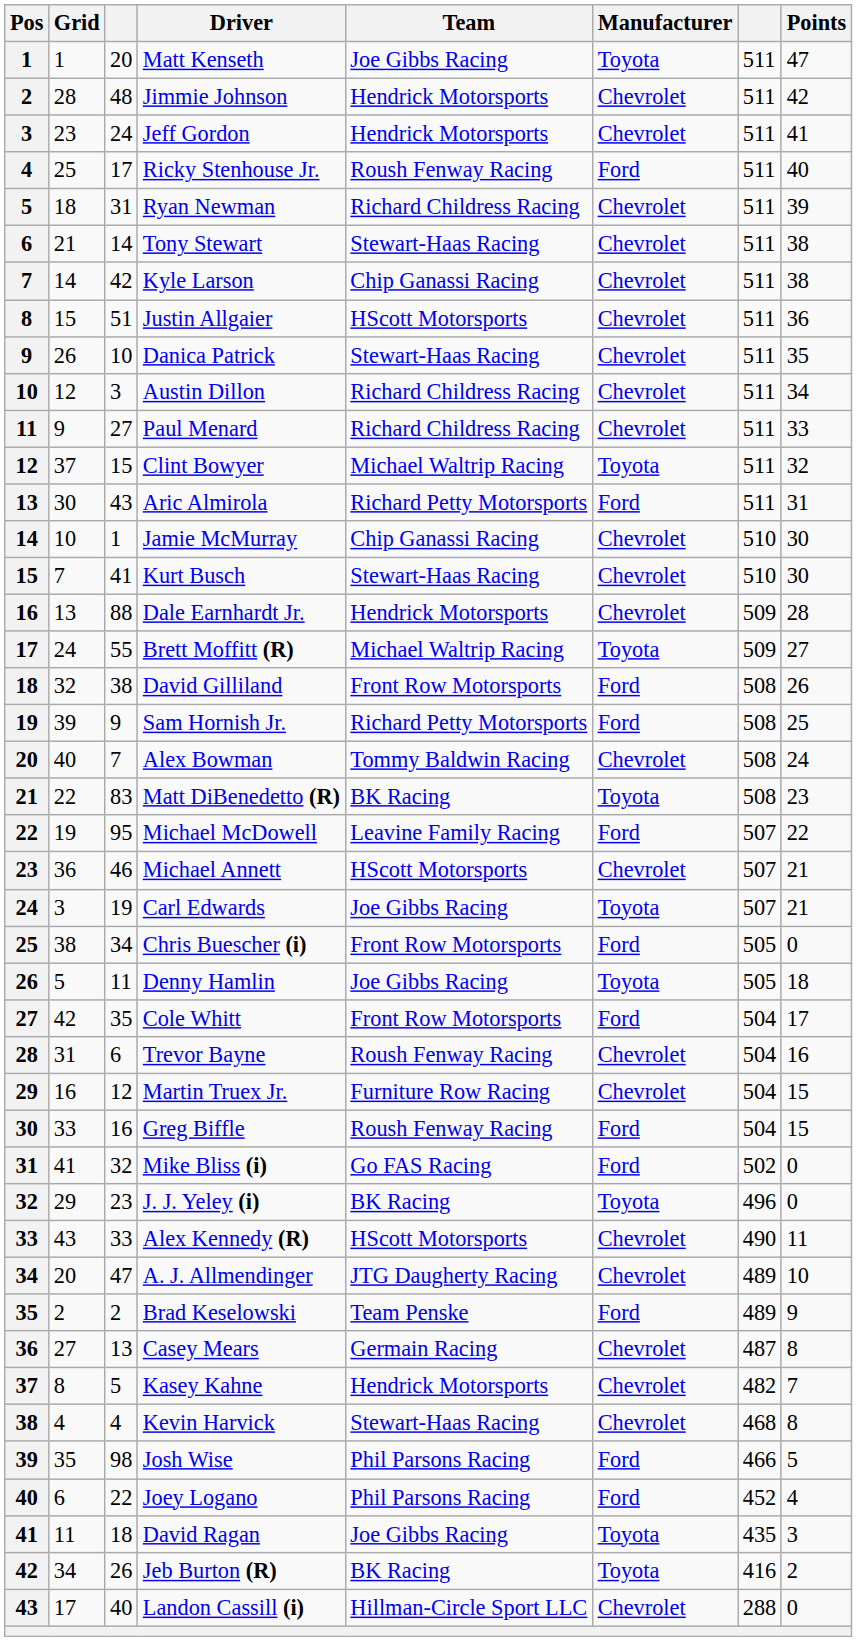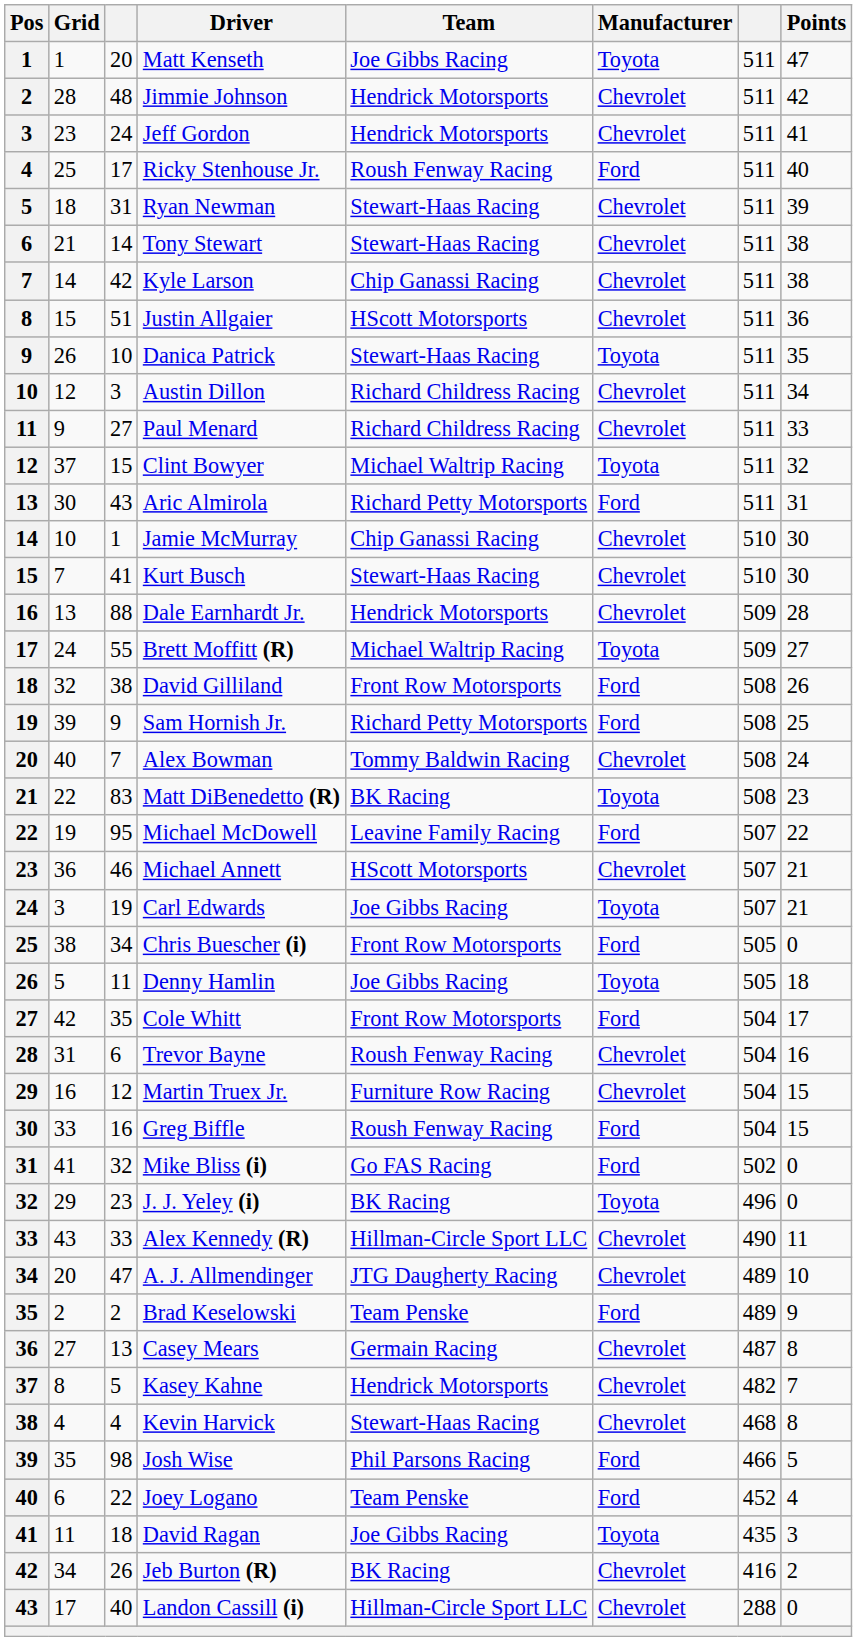Ryan Newman | Team: Richard Childress Racing -> Stewart-Haas Racing
Danica Patrick | Manufacturer: Chevrolet -> Toyota
Alex Kennedy (R) | Team: HScott Motorsports -> Hillman-Circle Sport LLC
Joey Logano | Team: Phil Parsons Racing -> Team Penske
Jeb Burton (R) | Manufacturer: Toyota -> Chevrolet
